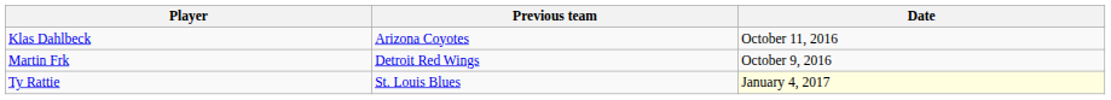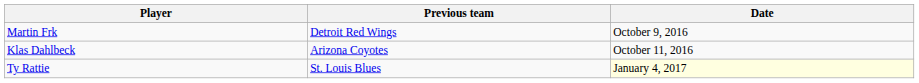rows swapped: Martin Frk <-> Klas Dahlbeck
